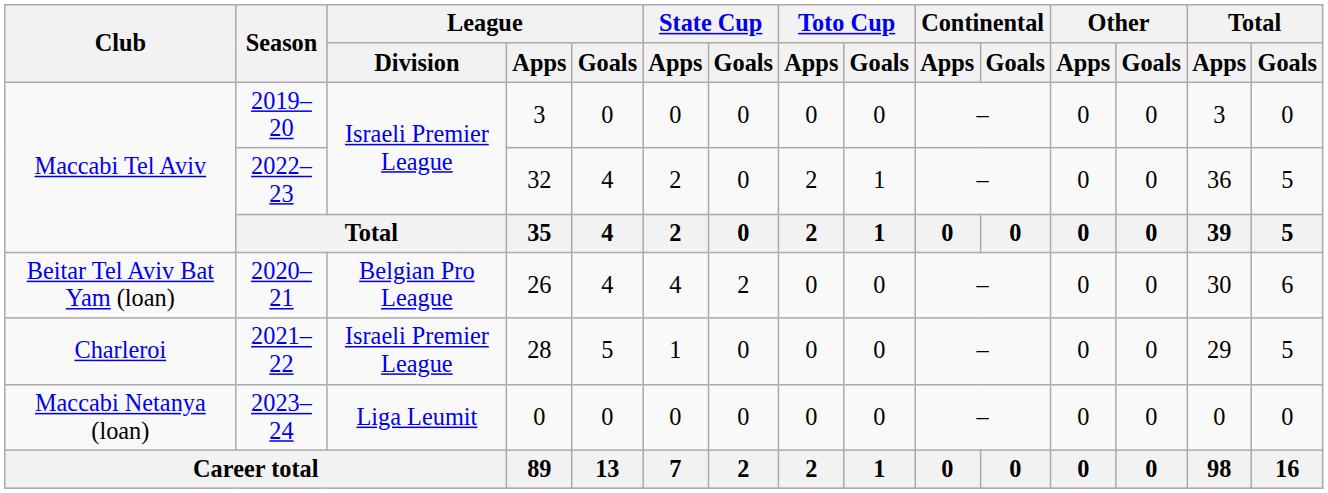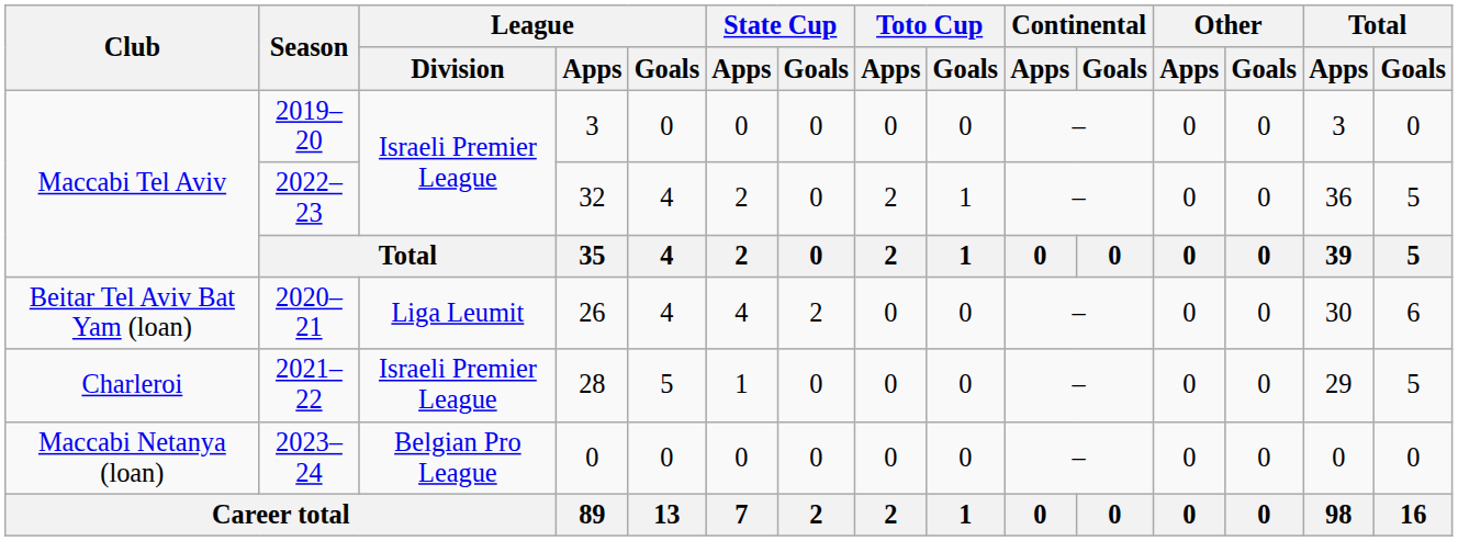2020–21 | League / Division: Belgian Pro League -> Liga Leumit
2023–24 | League / Division: Liga Leumit -> Belgian Pro League
